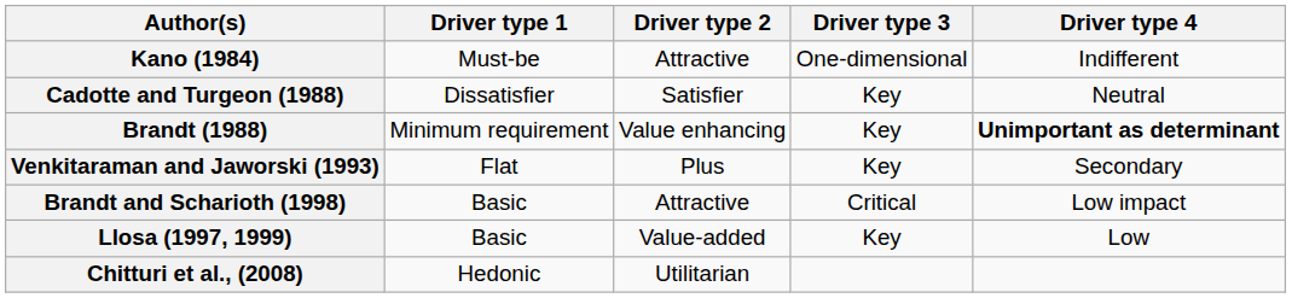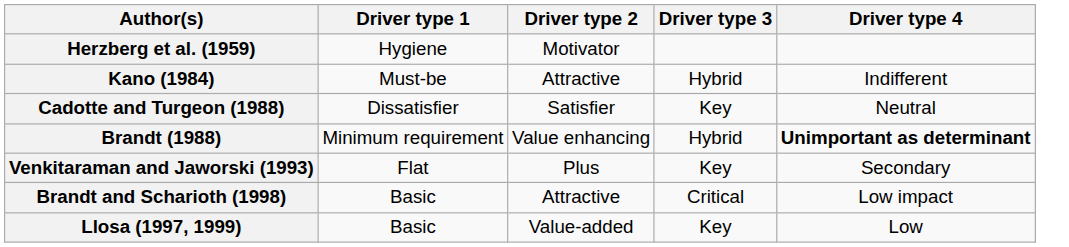+ row: Herzberg et al. (1959) | Hygiene | Motivator
Kano (1984) | Driver type 3: One-dimensional -> Hybrid
Brandt (1988) | Driver type 3: Key -> Hybrid
- row: Chitturi et al., (2008) | Hedonic | Utilitarian
